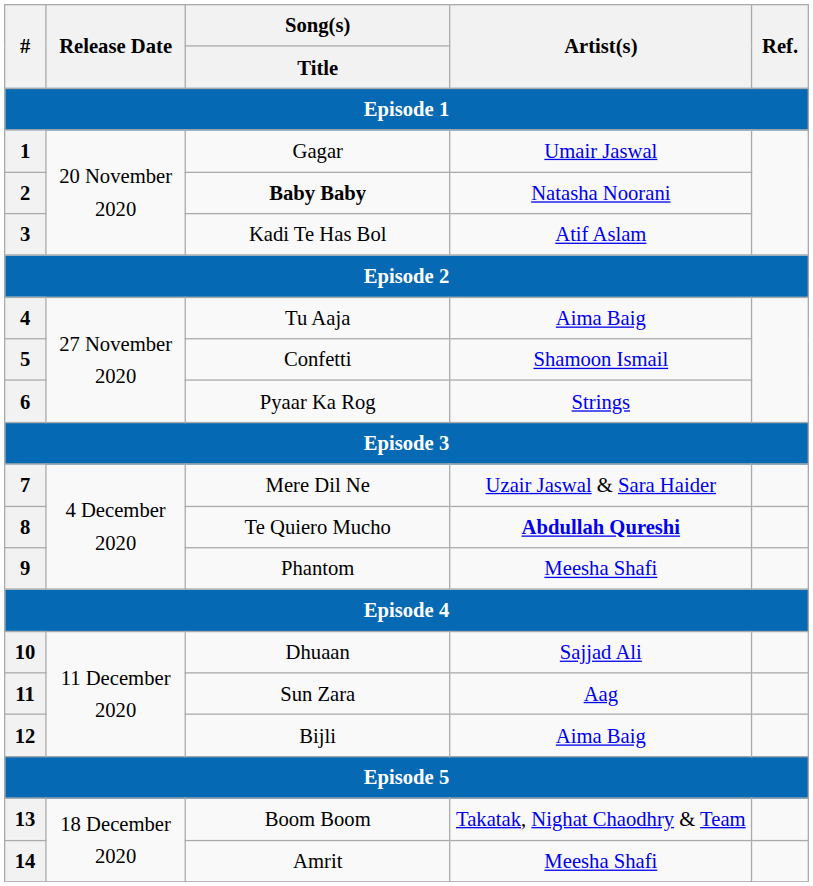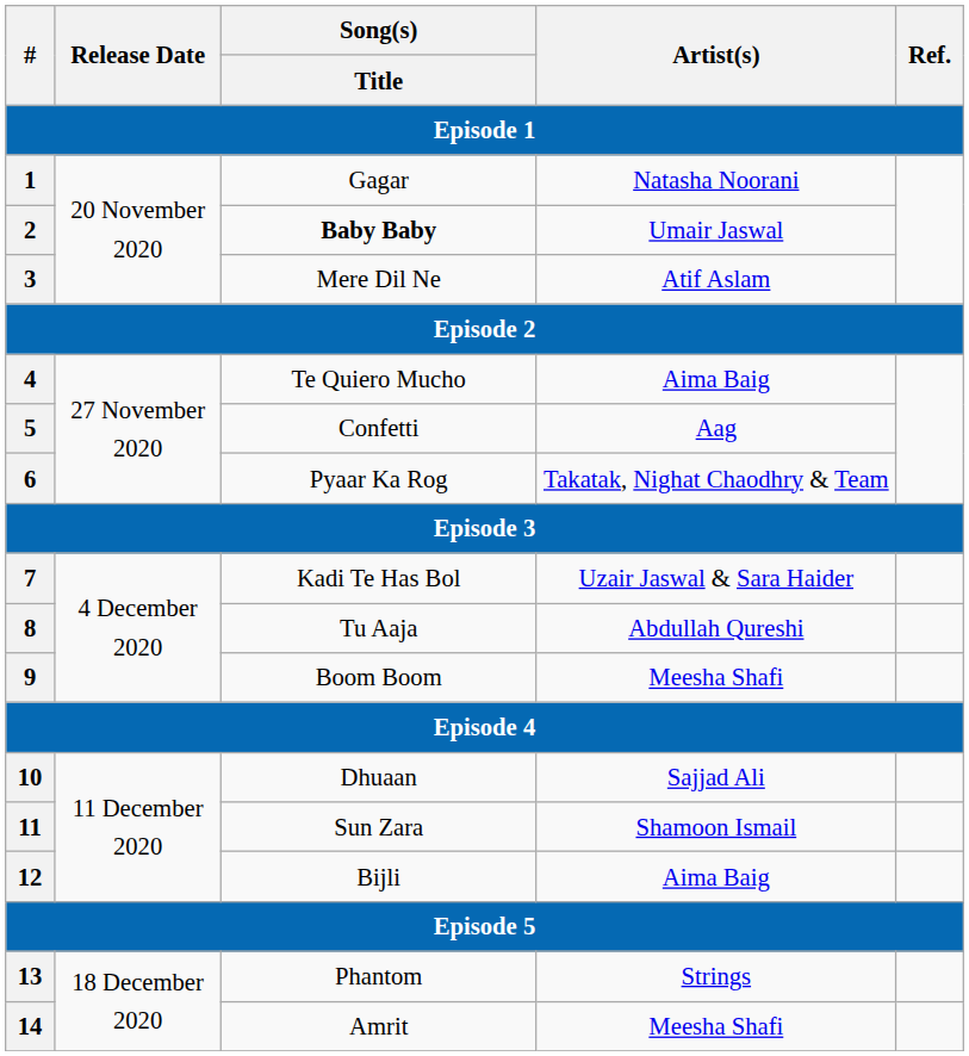1 | Artist(s): Umair Jaswal -> Natasha Noorani
2 | Artist(s): Natasha Noorani -> Umair Jaswal
3 | Song(s) / Title: Kadi Te Has Bol -> Mere Dil Ne
4 | Song(s) / Title: Tu Aaja -> Te Quiero Mucho
5 | Artist(s): Shamoon Ismail -> Aag
6 | Artist(s): Strings -> Takatak, Nighat Chaodhry & Team
7 | Song(s) / Title: Mere Dil Ne -> Kadi Te Has Bol
8 | Song(s) / Title: Te Quiero Mucho -> Tu Aaja
8 | Artist(s): bold -> normal
9 | Song(s) / Title: Phantom -> Boom Boom
11 | Artist(s): Aag -> Shamoon Ismail
13 | Song(s) / Title: Boom Boom -> Phantom
13 | Artist(s): Takatak, Nighat Chaodhry & Team -> Strings
